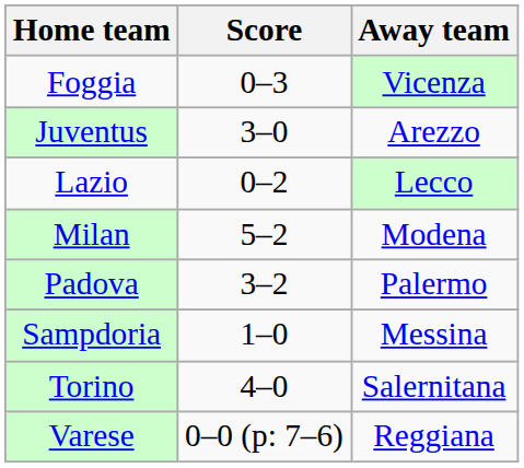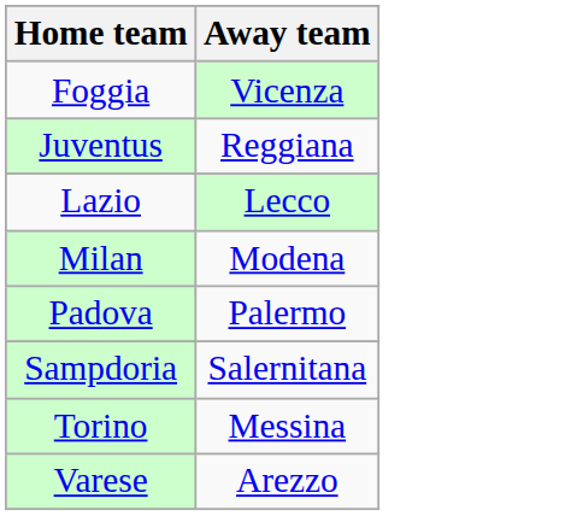- column: Score | 0–3 | 3–0 | 0–2 | 5–2 | 3–2 | 1–0 | 4–0 | 0–0 (p: 7–6)
Juventus | Away team: Arezzo -> Reggiana
Sampdoria | Away team: Messina -> Salernitana
Torino | Away team: Salernitana -> Messina
Varese | Away team: Reggiana -> Arezzo
